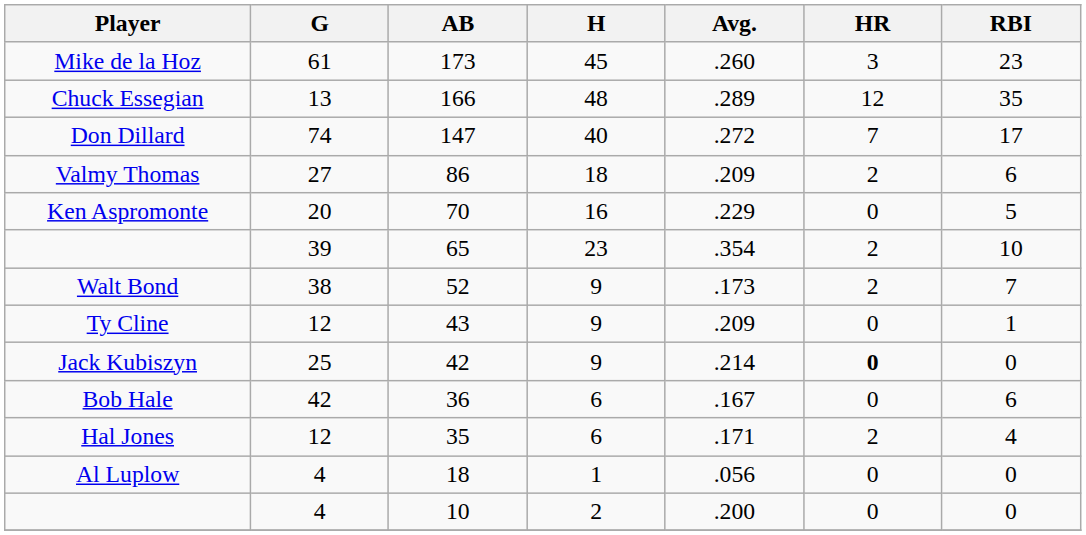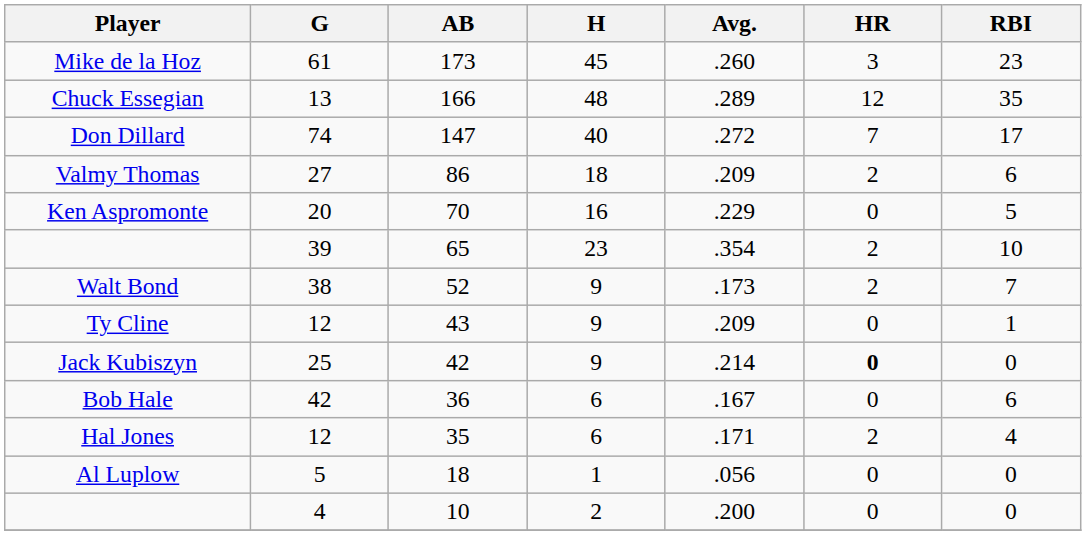Al Luplow | G: 4 -> 5
